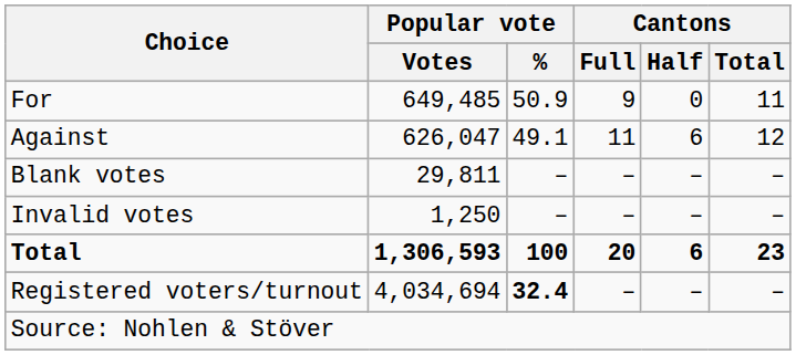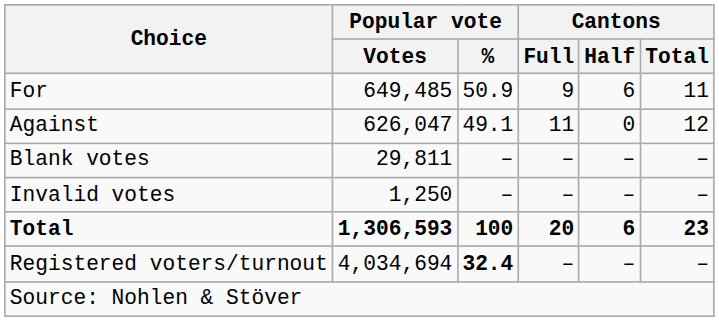For | Cantons / Half: 0 -> 6
Against | Cantons / Half: 6 -> 0
